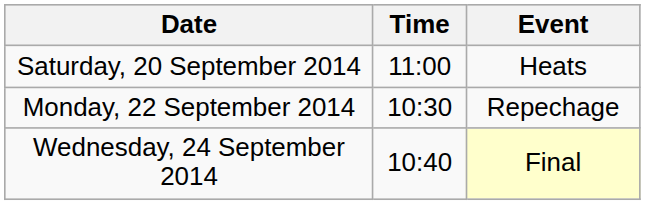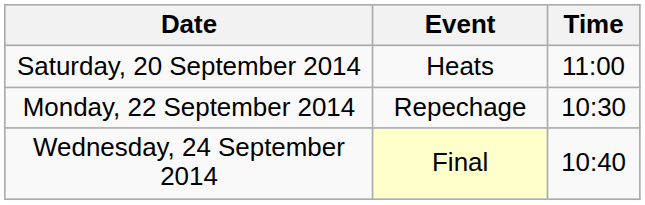columns swapped: Time <-> Event
